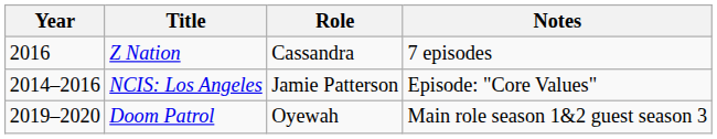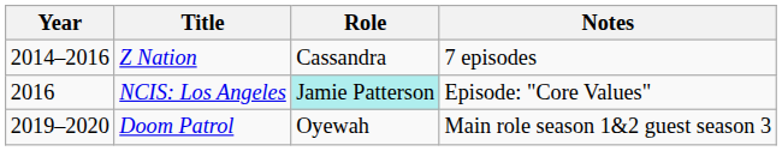Z Nation | Year: 2016 -> 2014–2016
NCIS: Los Angeles | Year: 2014–2016 -> 2016
NCIS: Los Angeles | Role: no background -> paleturquoise background
